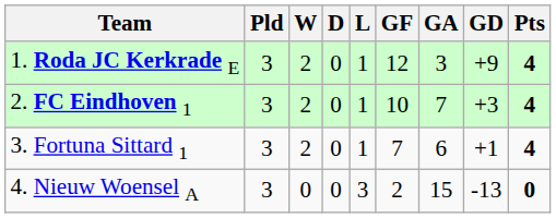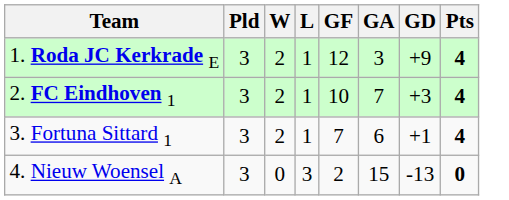- column: D | 0 | 0 | 0 | 0
